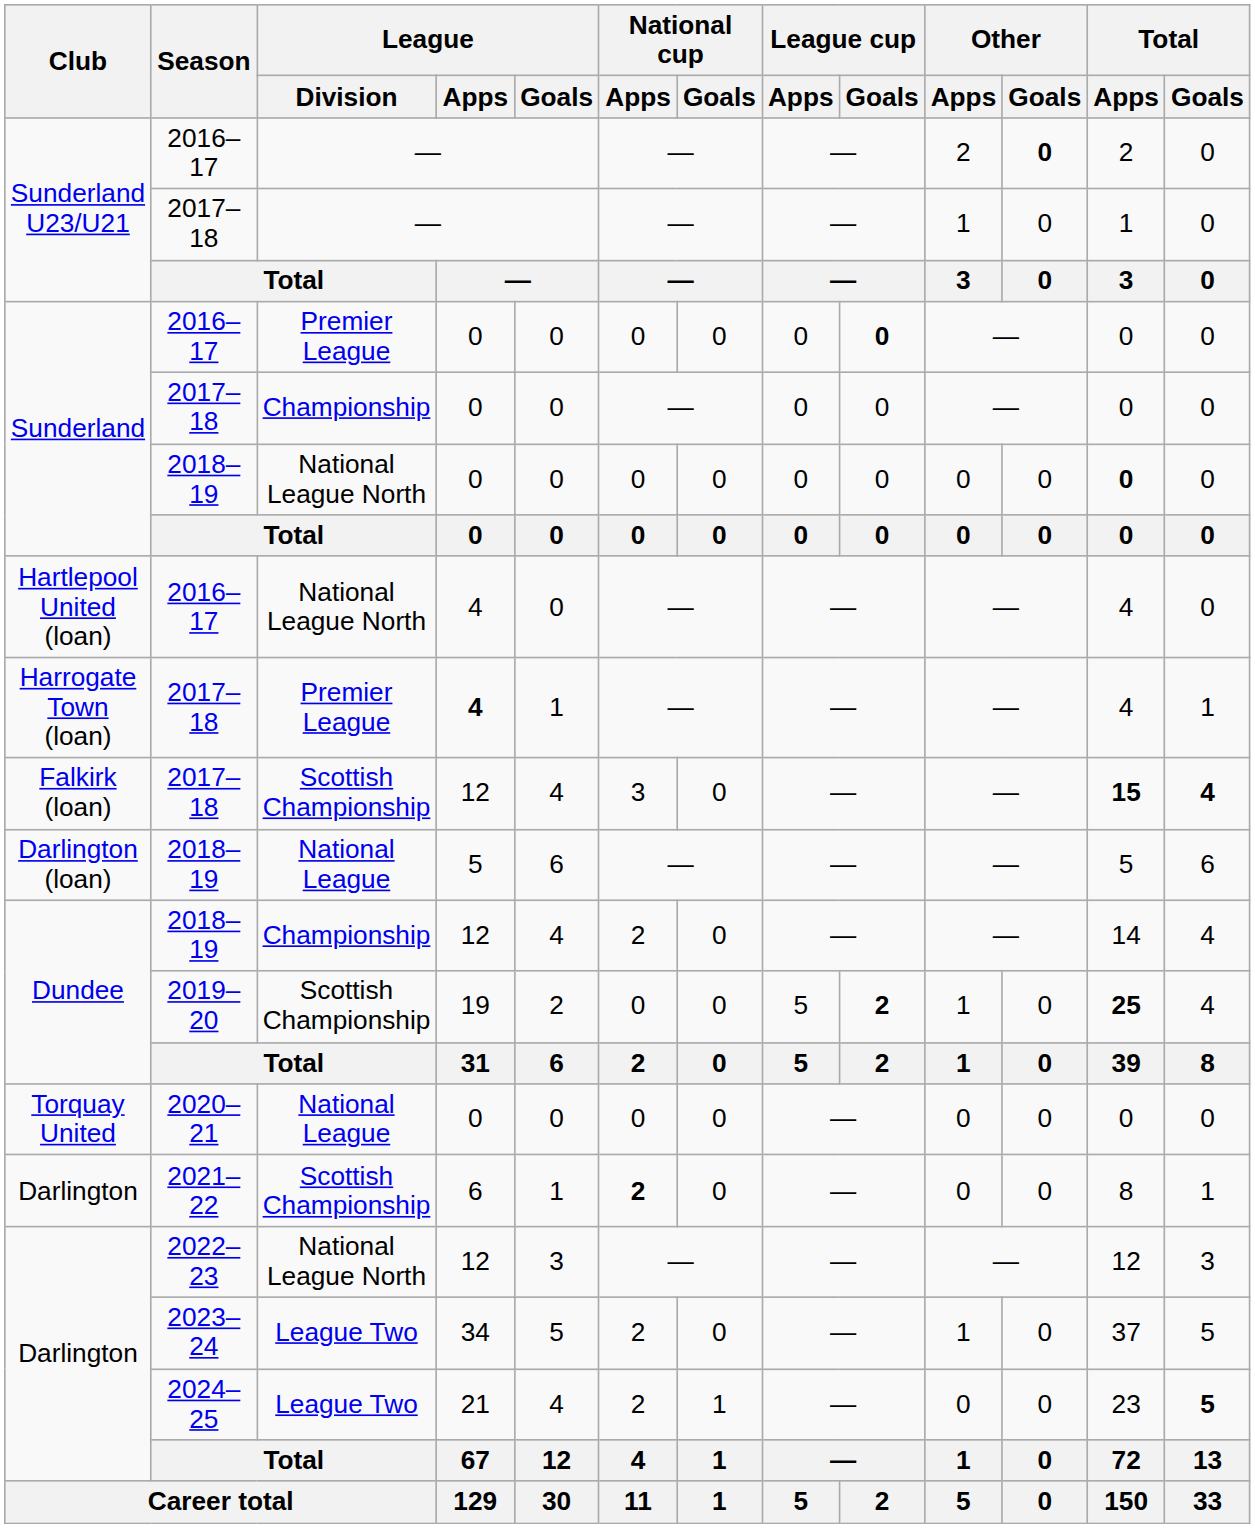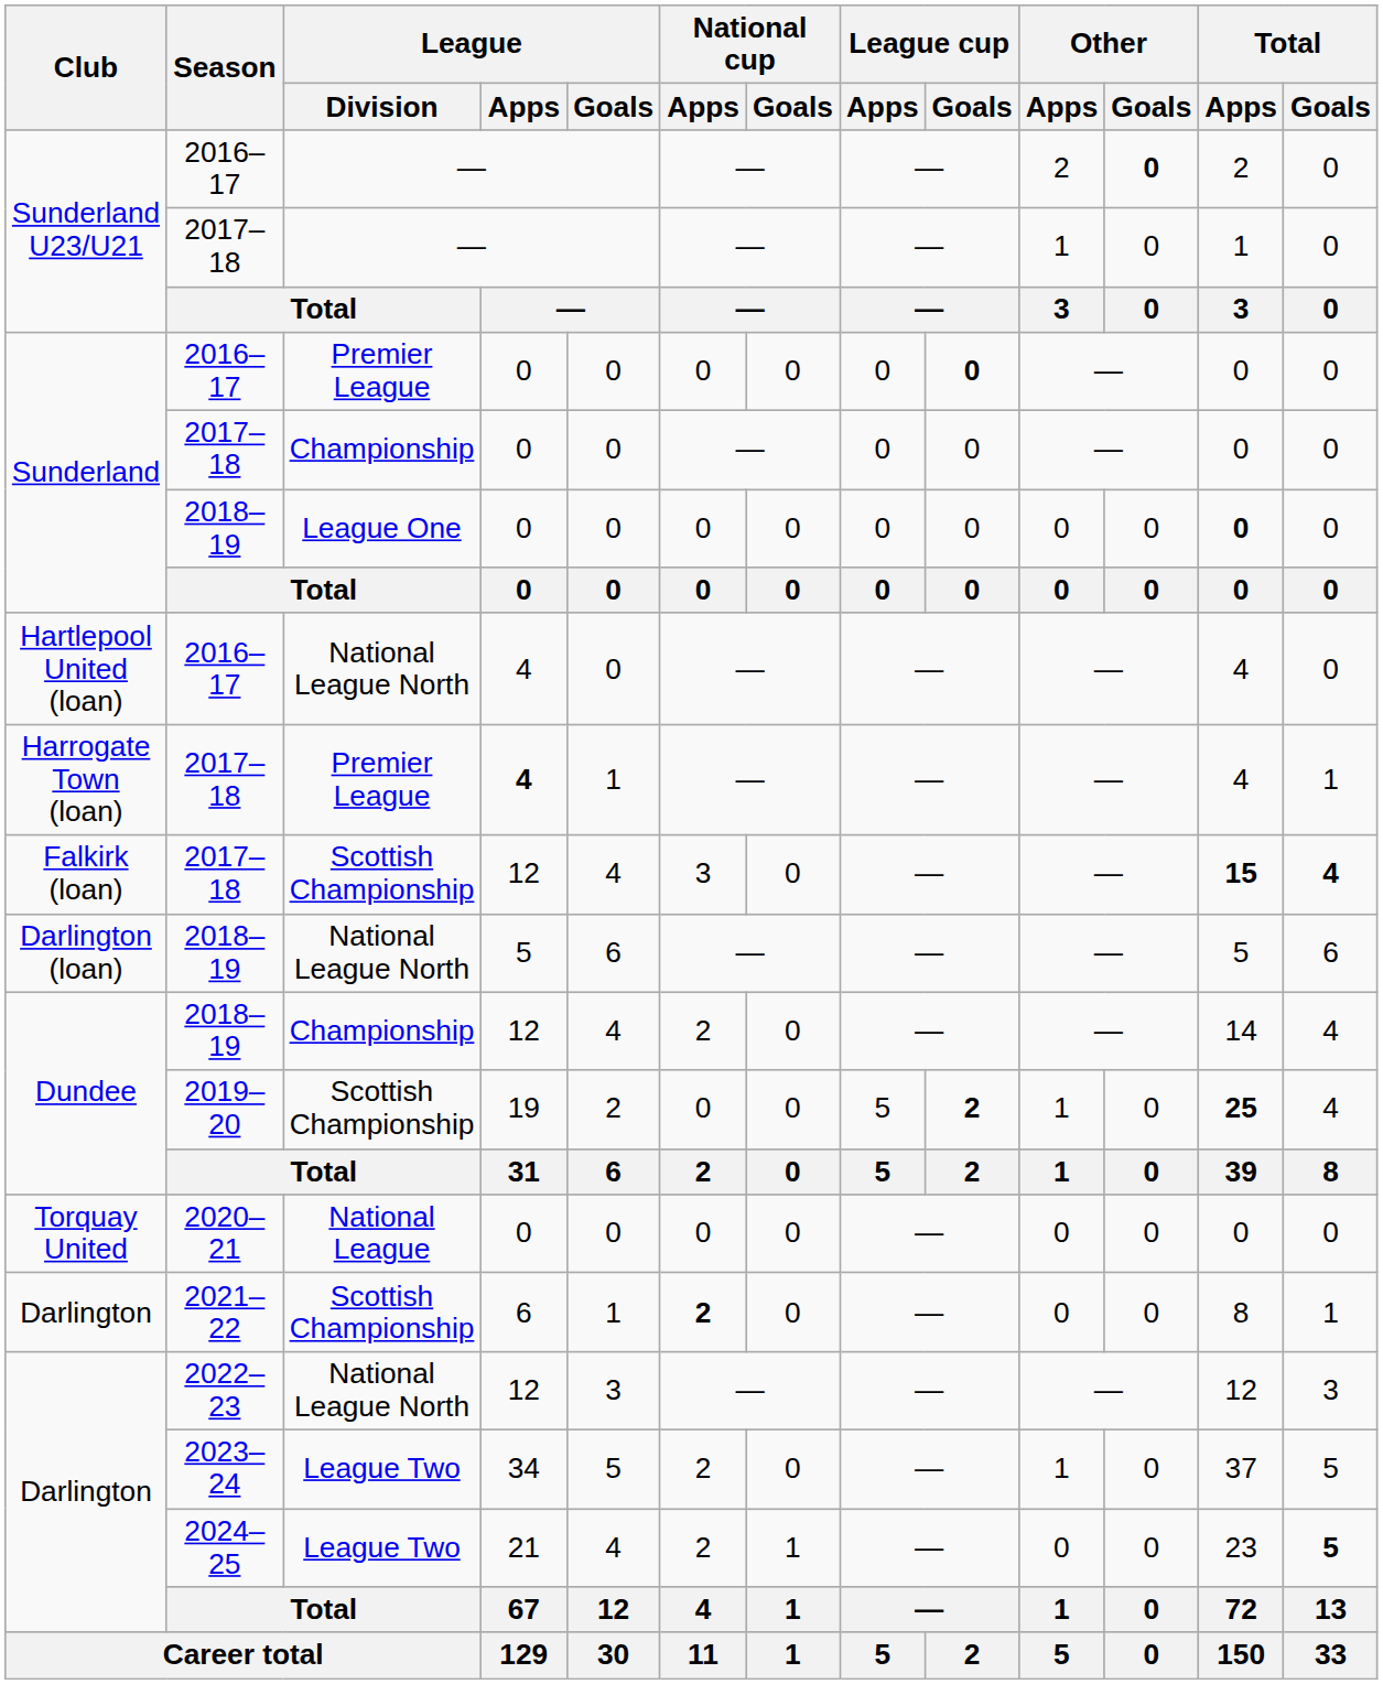Sunderland / 2018–19 | League / Division: National League North -> League One
Darlington (loan) | League / Division: National League -> National League North
